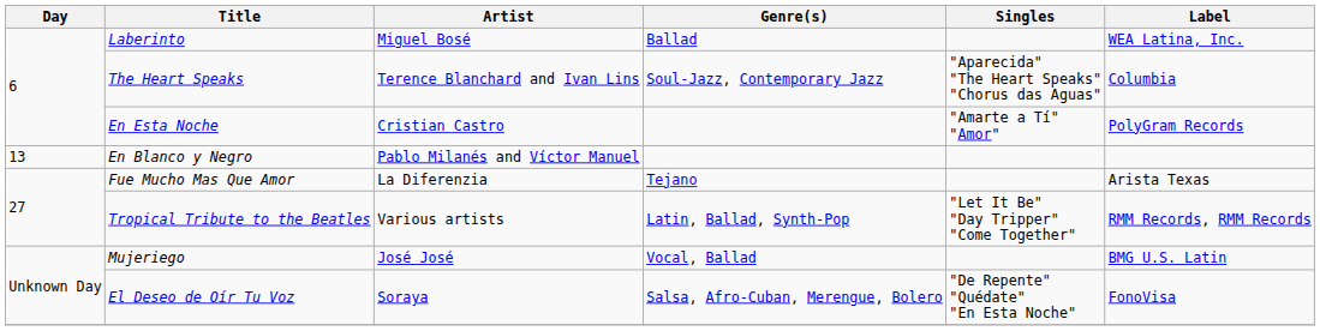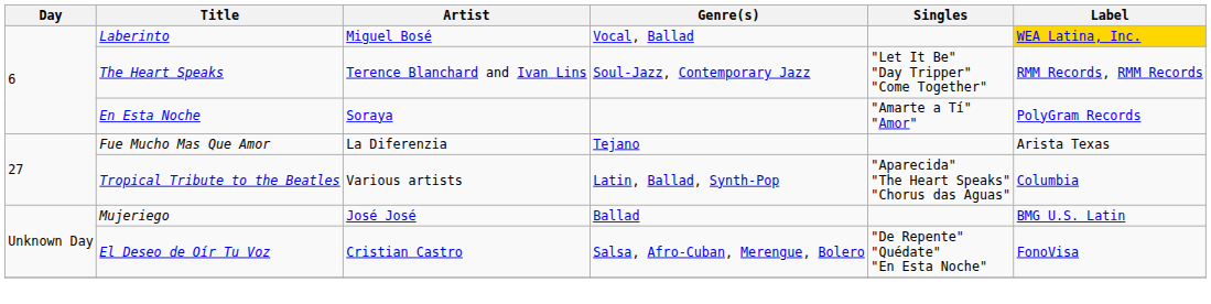Laberinto | Genre(s): Ballad -> Vocal, Ballad
Laberinto | Label: no background -> gold background
The Heart Speaks | Singles: "Aparecida" "The Heart Speaks" "Chorus das Aguas" -> "Let It Be" "Day Tripper" "Come Together"
The Heart Speaks | Label: Columbia -> RMM Records, RMM Records
En Esta Noche | Artist: Cristian Castro -> Soraya
- row: 13 | En Blanco y Negro | Pablo Milanés and Víctor Manuel
Tropical Tribute to the Beatles | Singles: "Let It Be" "Day Tripper" "Come Together" -> "Aparecida" "The Heart Speaks" "Chorus das Aguas"
Tropical Tribute to the Beatles | Label: RMM Records, RMM Records -> Columbia
Mujeriego | Genre(s): Vocal, Ballad -> Ballad
El Deseo de Oír Tu Voz | Artist: Soraya -> Cristian Castro
